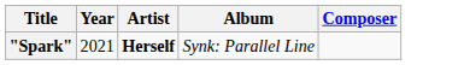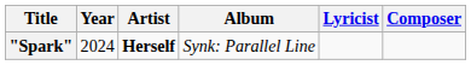+ column: Lyricist
"Spark" | Year: 2021 -> 2024
